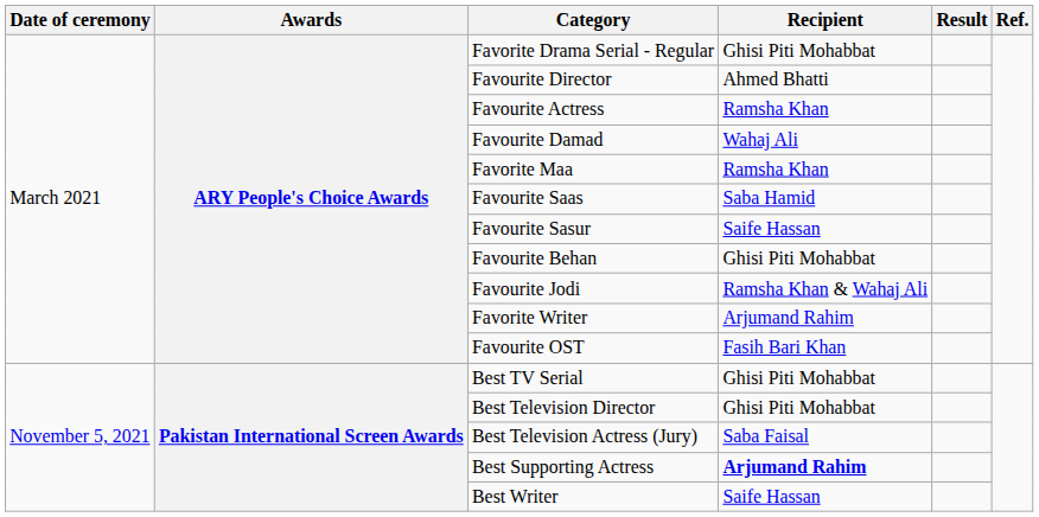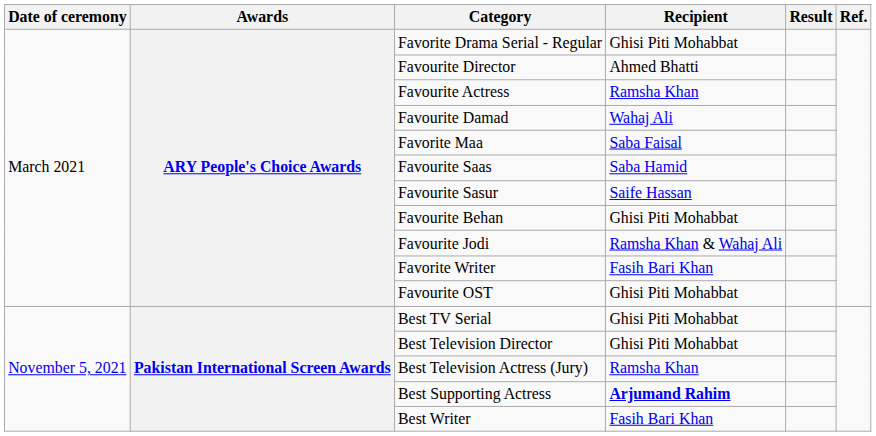Favorite Maa | Recipient: Ramsha Khan -> Saba Faisal
Favorite Writer | Recipient: Arjumand Rahim -> Fasih Bari Khan
Favourite OST | Recipient: Fasih Bari Khan -> Ghisi Piti Mohabbat
Best Television Actress (Jury) | Recipient: Saba Faisal -> Ramsha Khan
Best Writer | Recipient: Saife Hassan -> Fasih Bari Khan
